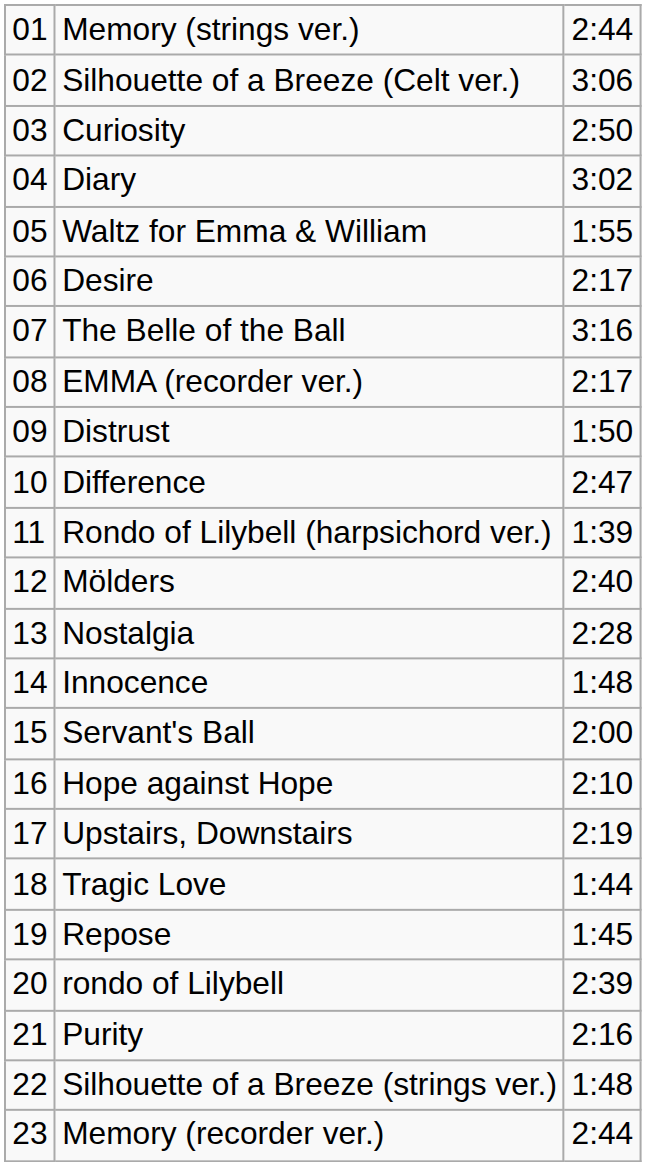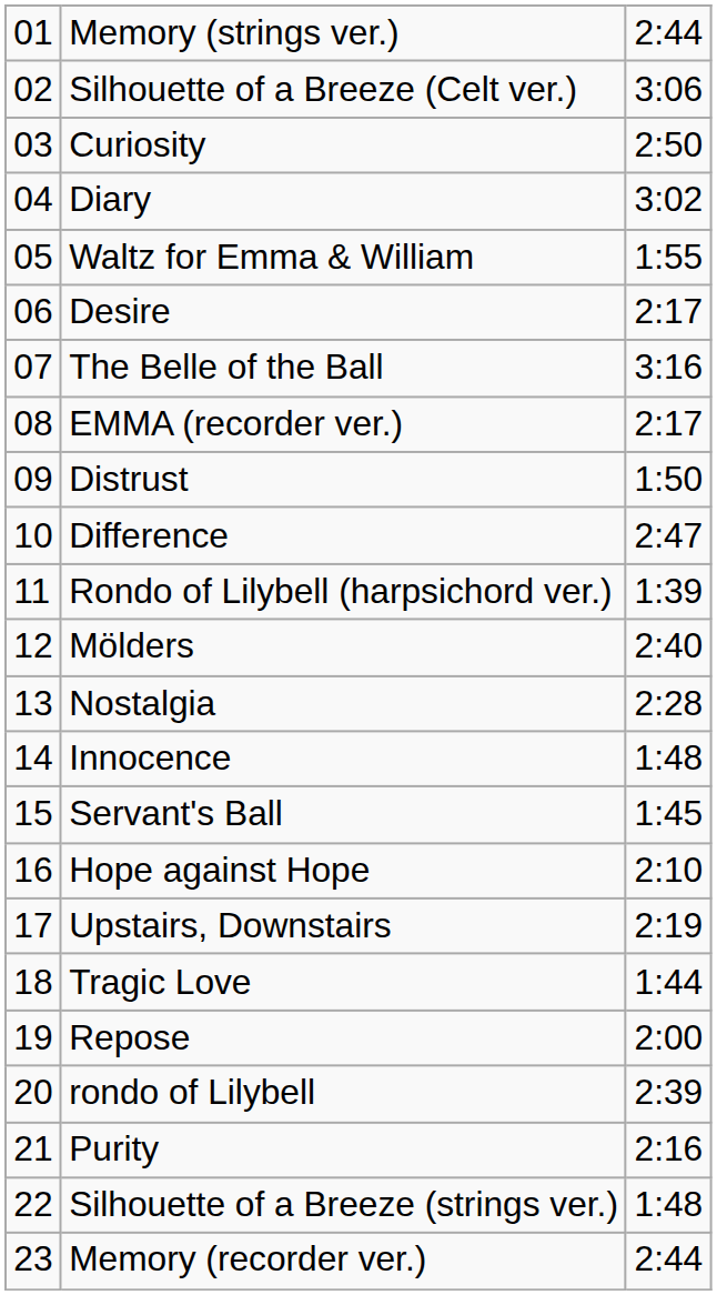Servant's Ball | column 3: 2:00 -> 1:45
Repose | column 3: 1:45 -> 2:00
